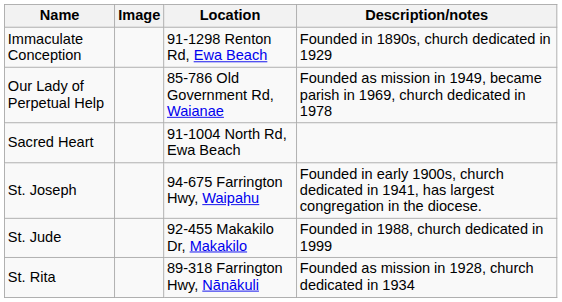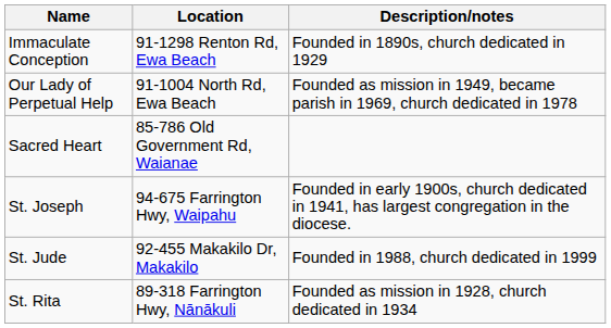- column: Image
Our Lady of Perpetual Help | Location: 85-786 Old Government Rd, Waianae -> 91-1004 North Rd, Ewa Beach
Sacred Heart | Location: 91-1004 North Rd, Ewa Beach -> 85-786 Old Government Rd, Waianae
